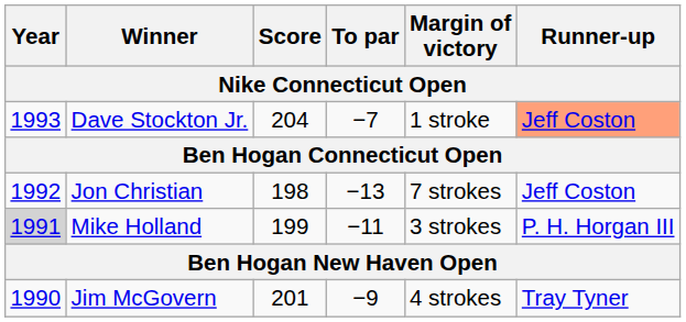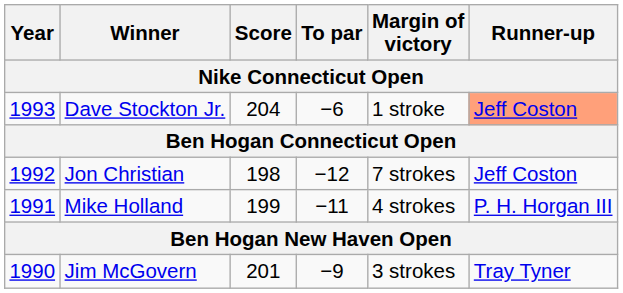Dave Stockton Jr. | To par: −7 -> −6
Jon Christian | To par: −13 -> −12
Mike Holland | Year: lightgrey background -> no background
Mike Holland | Margin of victory: 3 strokes -> 4 strokes
Jim McGovern | Margin of victory: 4 strokes -> 3 strokes
